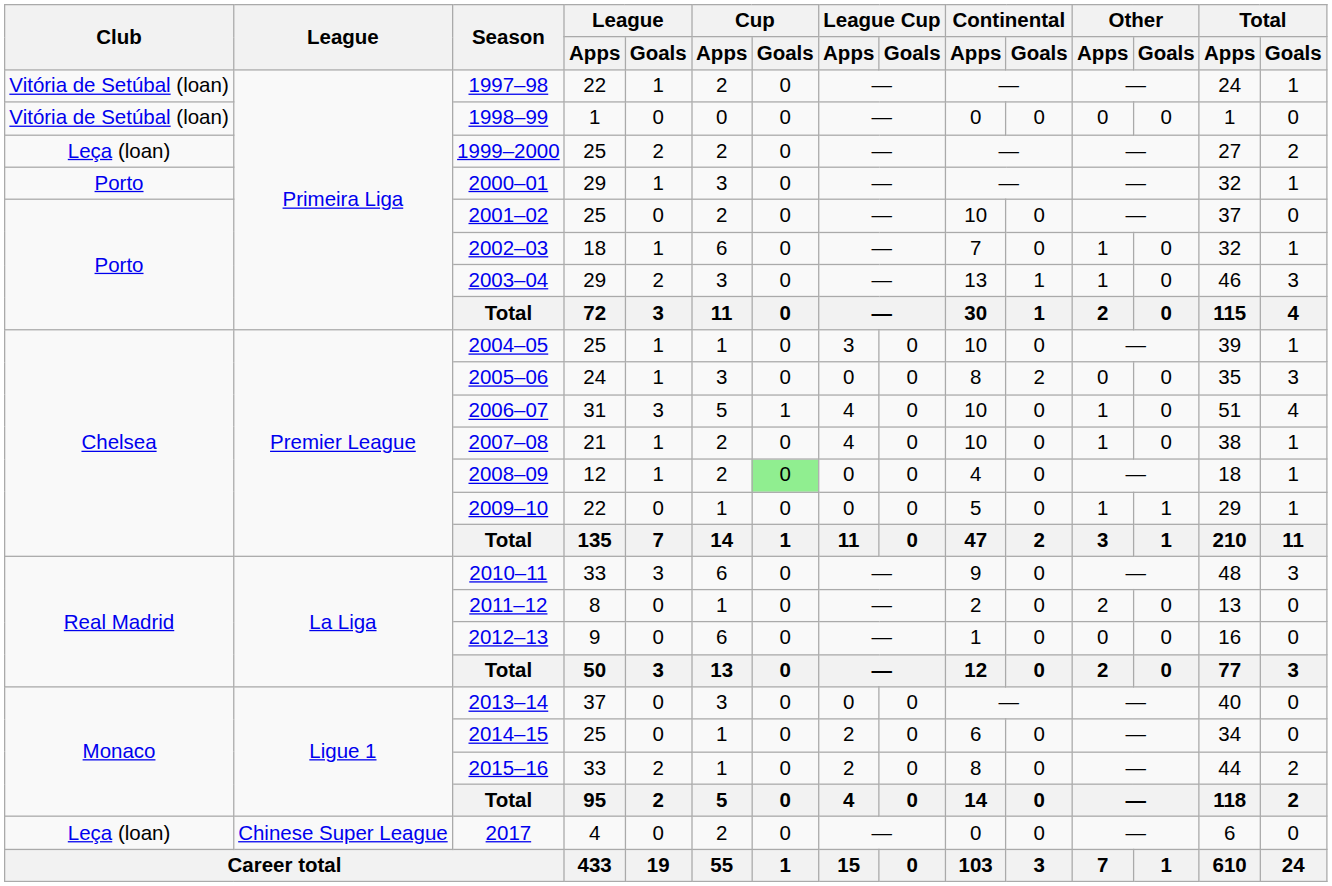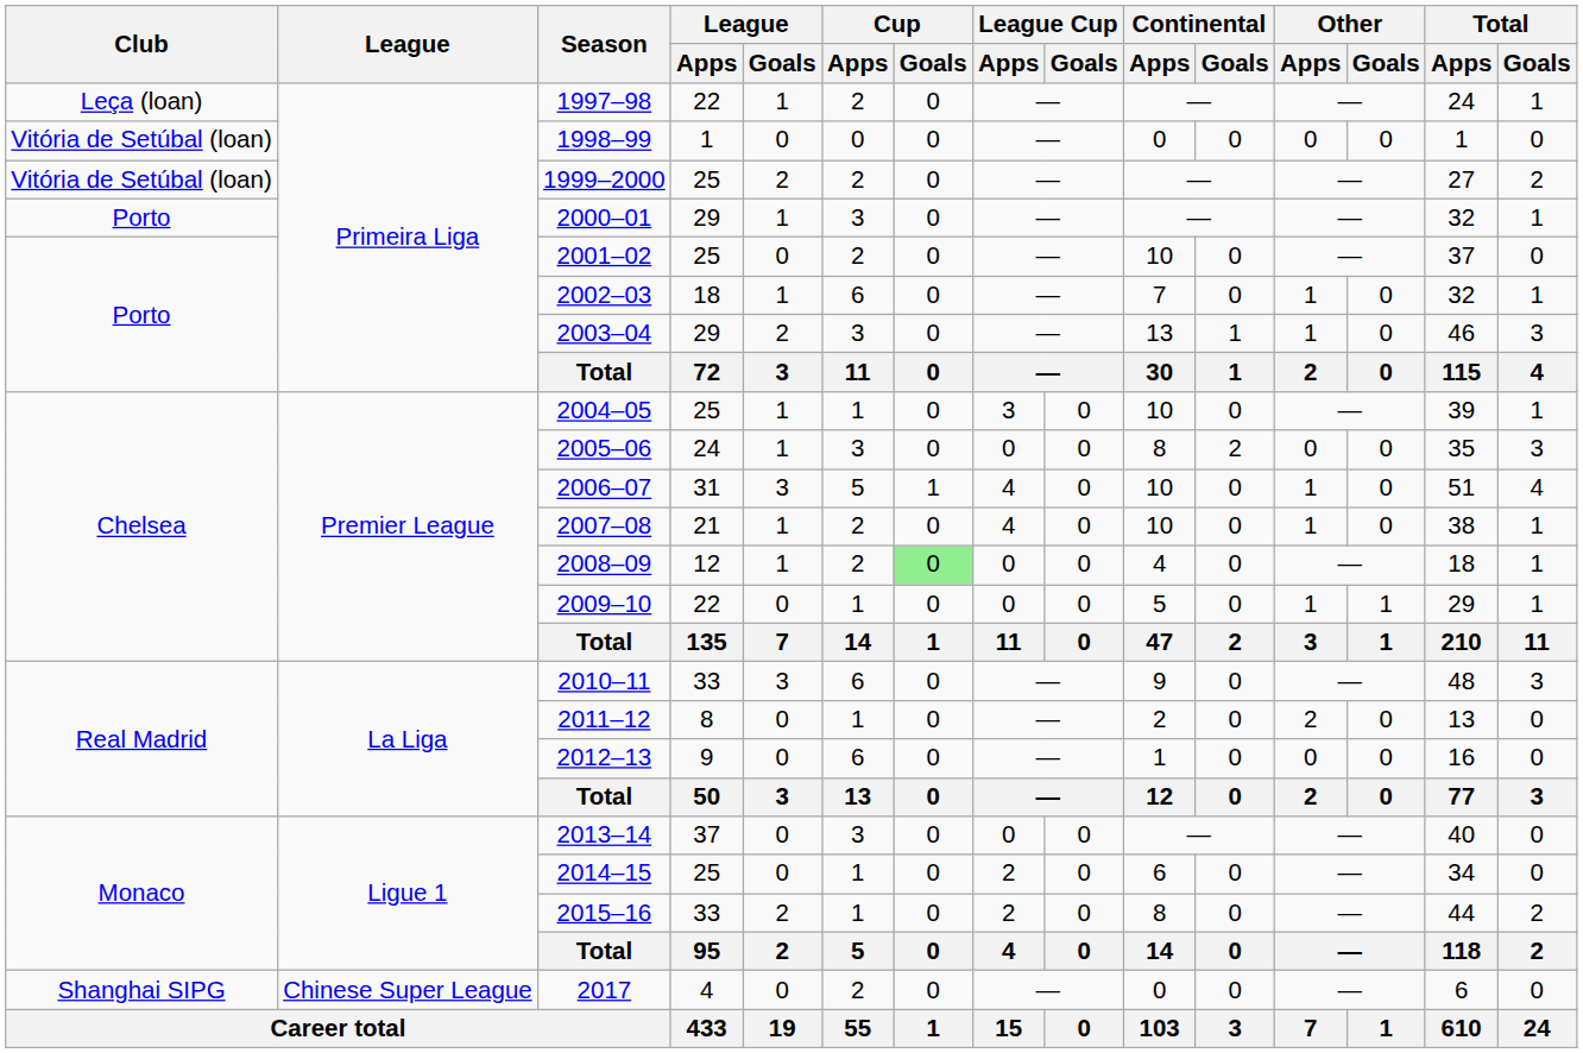1997–98 | Club: Vitória de Setúbal (loan) -> Leça (loan)
1999–2000 | Club: Leça (loan) -> Vitória de Setúbal (loan)
2017 | Club: Leça (loan) -> Shanghai SIPG
